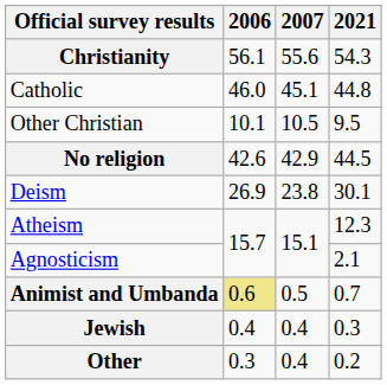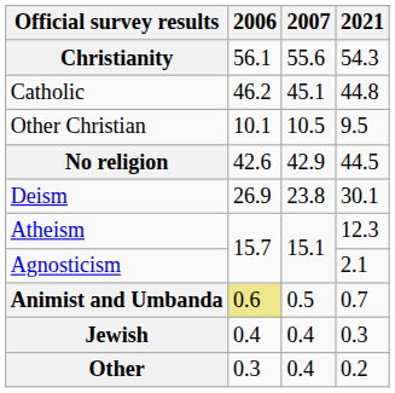Catholic | 2006: 46.0 -> 46.2
